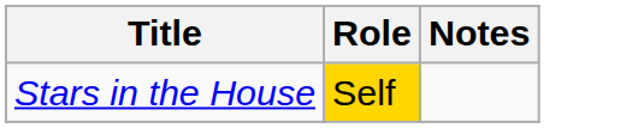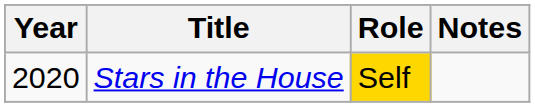+ column: Year | 2020
